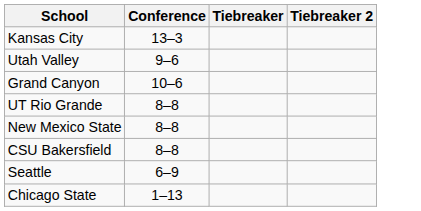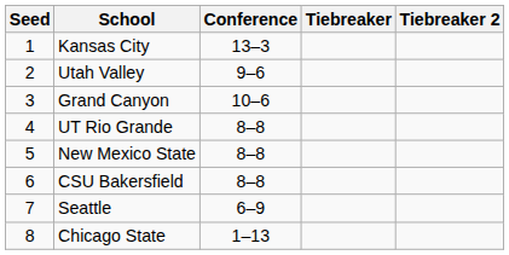+ column: Seed | 1 | 2 | 3 | 4 | 5 | 6 | 7 | 8
